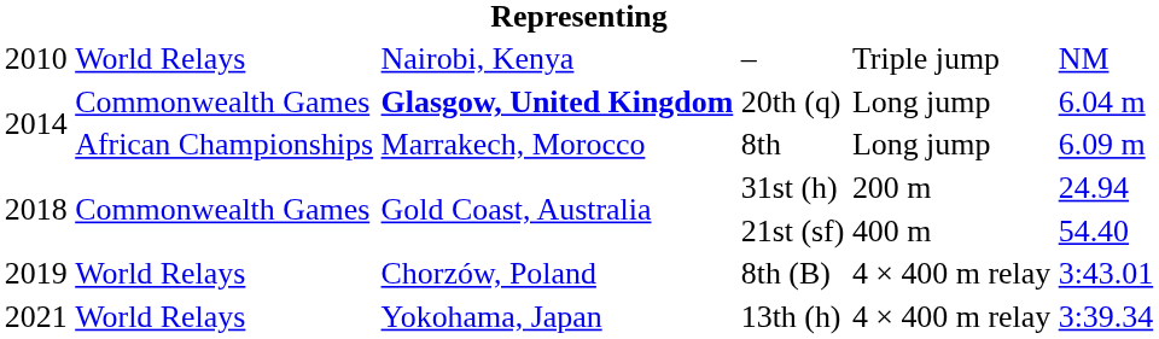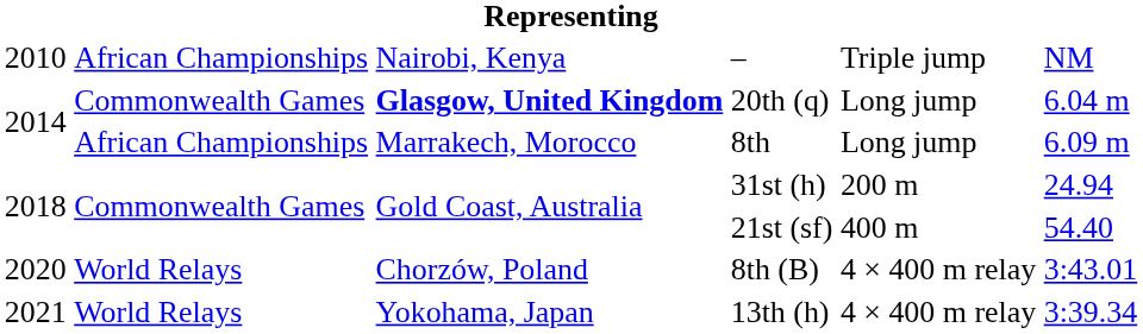– | column 2: World Relays -> African Championships
8th (B) | column 1: 2019 -> 2020
